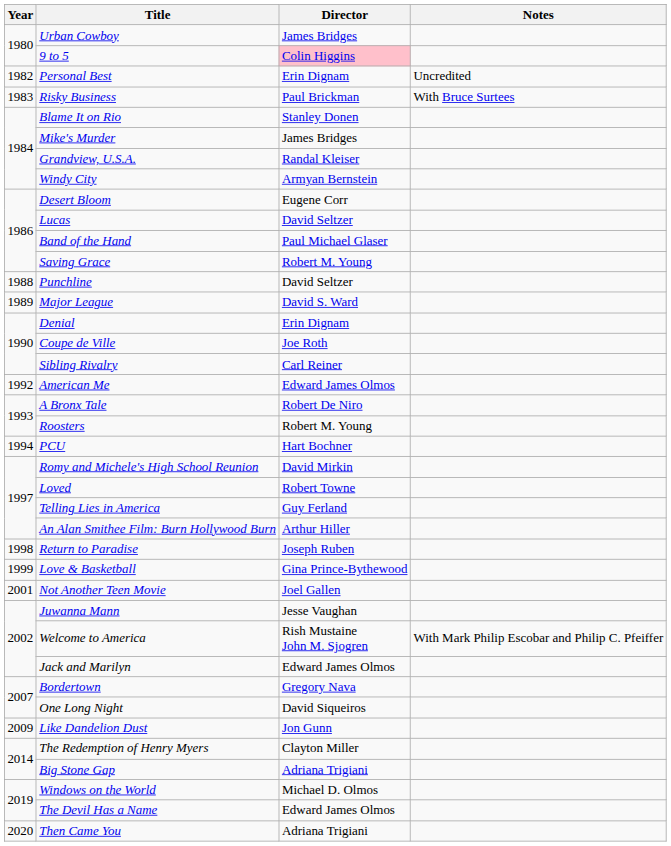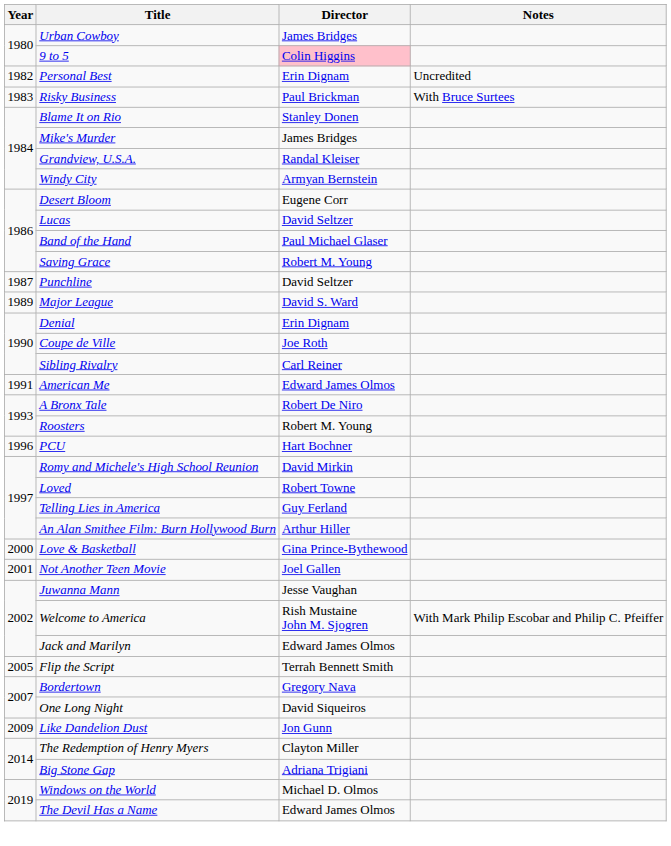Punchline | Year: 1988 -> 1987
American Me | Year: 1992 -> 1991
PCU | Year: 1994 -> 1996
- row: 1998 | Return to Paradise | Joseph Ruben
Love & Basketball | Year: 1999 -> 2000
+ row: 2005 | Flip the Script | Terrah Bennett Smith
- row: 2020 | Then Came You | Adriana Trigiani
